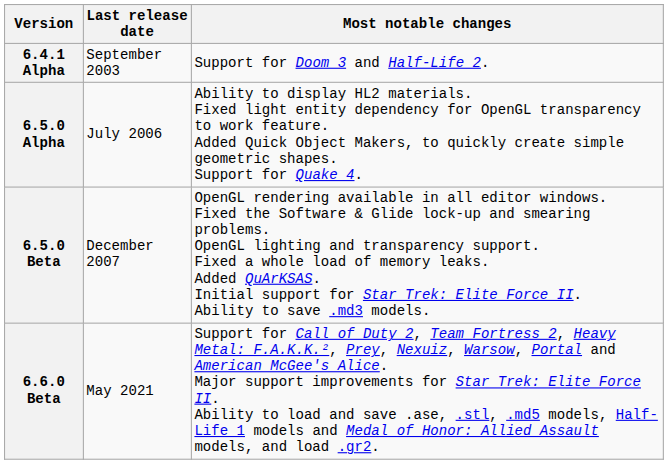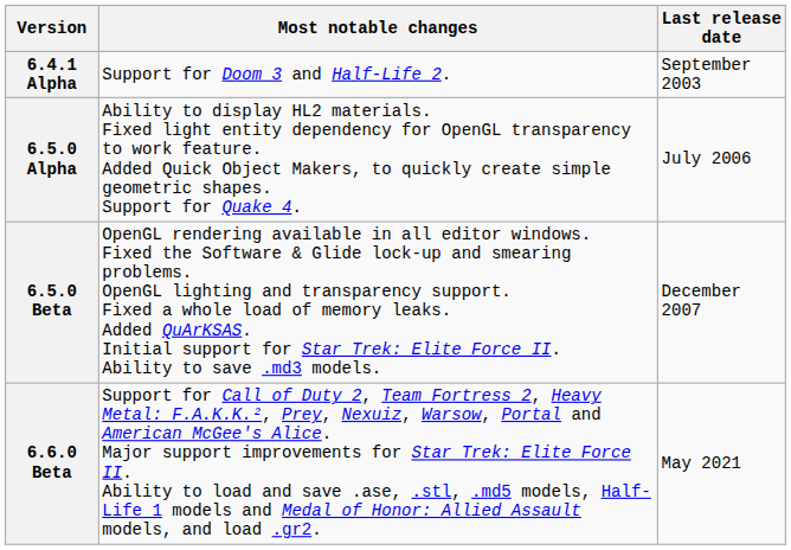columns swapped: Last release date <-> Most notable changes
